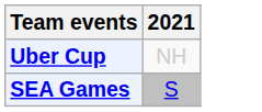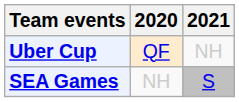+ column: 2020 | QF | NH
